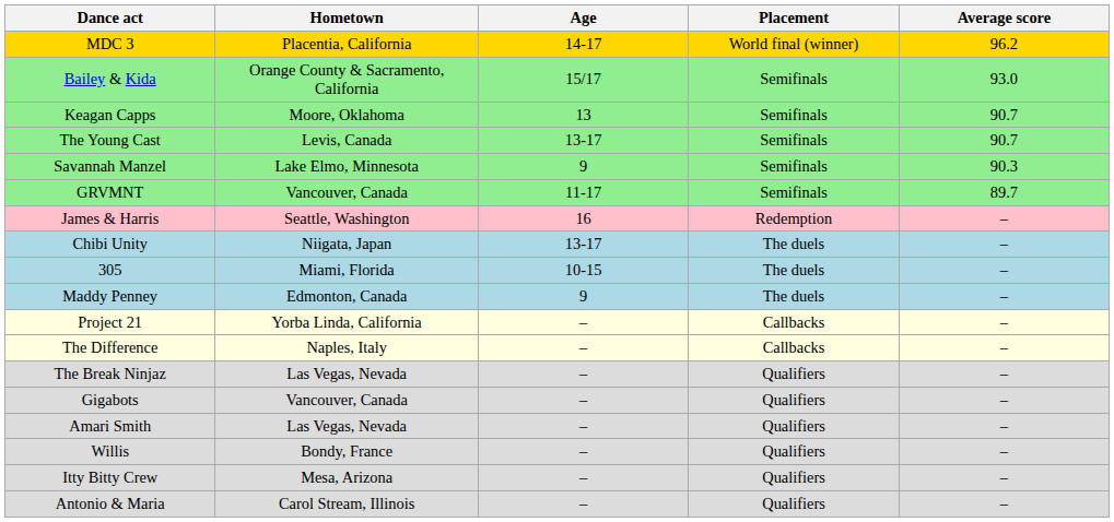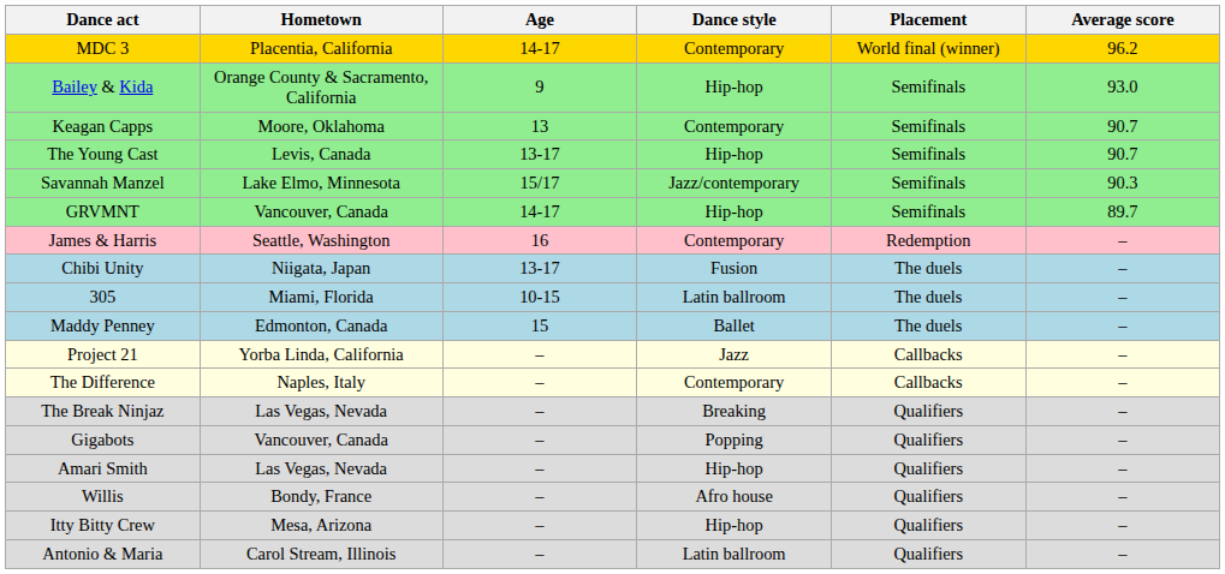+ column: Dance style | Contemporary | Hip-hop | Contemporary | Hip-hop | Jazz/contemporary | Hip-hop | Contemporary | Fusion | Latin ballroom | Ballet | Jazz | Contemporary | Breaking | Popping | Hip-hop | Afro house | Hip-hop | Latin ballroom
Bailey & Kida | Age: 15/17 -> 9
Savannah Manzel | Age: 9 -> 15/17
GRVMNT | Age: 11-17 -> 14-17
Maddy Penney | Age: 9 -> 15
